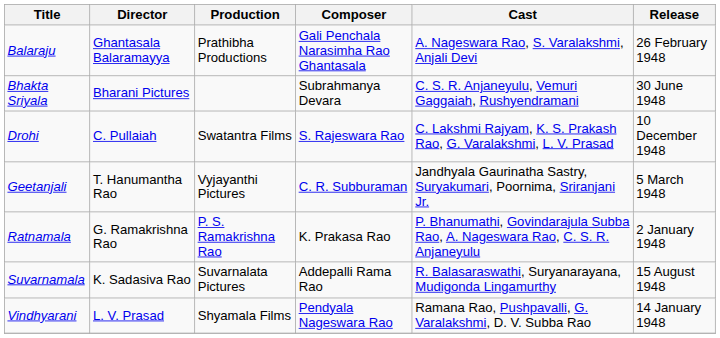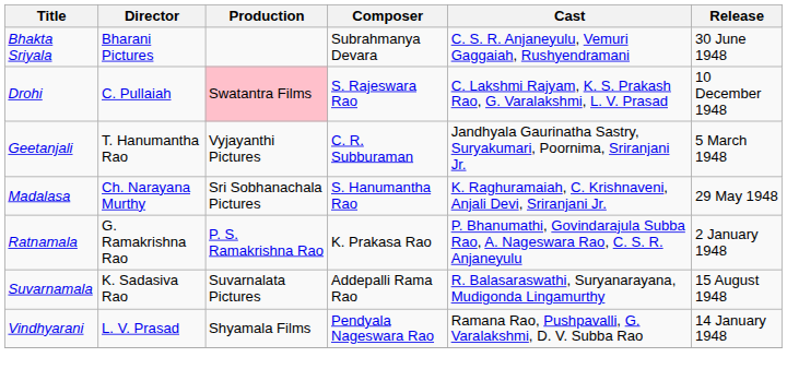- row: Balaraju | Ghantasala Balaramayya | Prathibha Productions | Gali Penchala Narasimha Rao Ghantasala | A. Nageswara Rao, S. Varalakshmi, Anjali Devi | 26 February 1948
Drohi | Production: no background -> pink background
+ row: Madalasa | Ch. Narayana Murthy | Sri Sobhanachala Pictures | S. Hanumantha Rao | K. Raghuramaiah, C. Krishnaveni, Anjali Devi, Sriranjani Jr. | 29 May 1948
